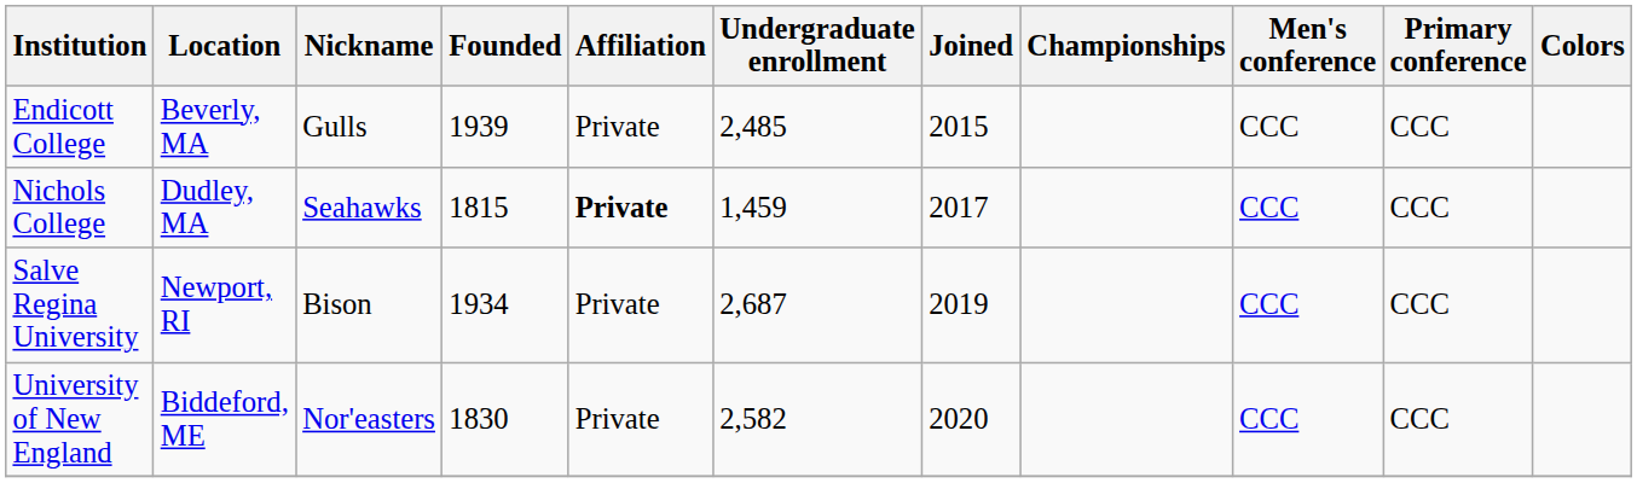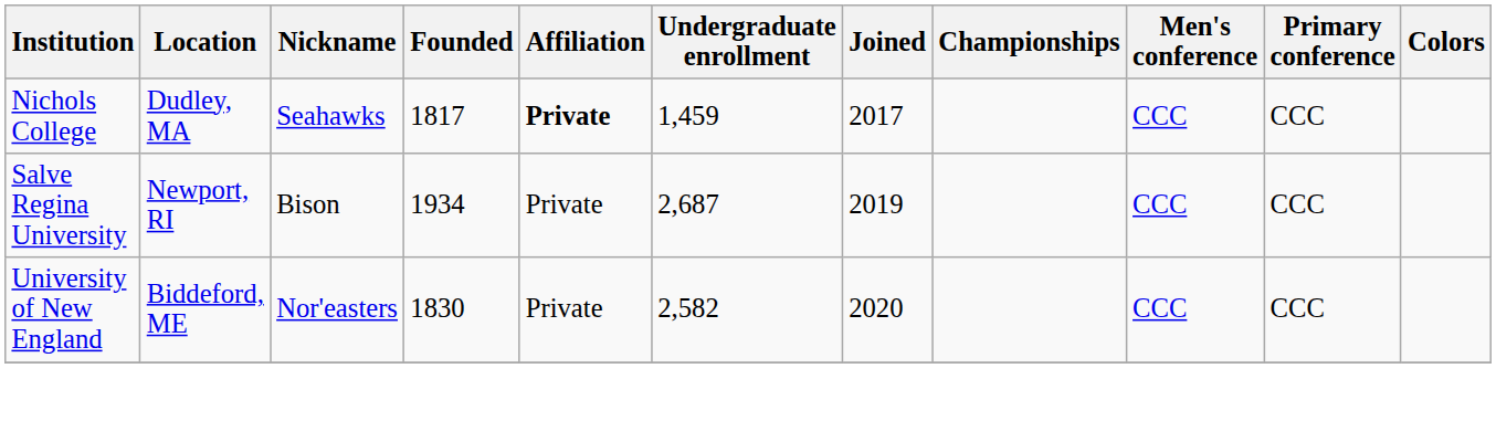- row: Endicott College | Beverly, MA | Gulls | 1939 | Private | 2,485 | 2015 | CCC | CCC
Nichols College | Founded: 1815 -> 1817
